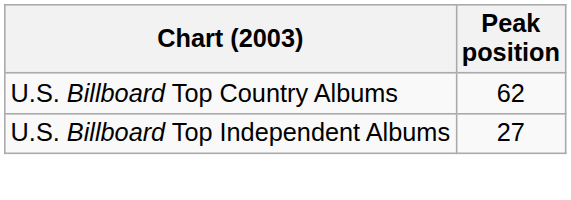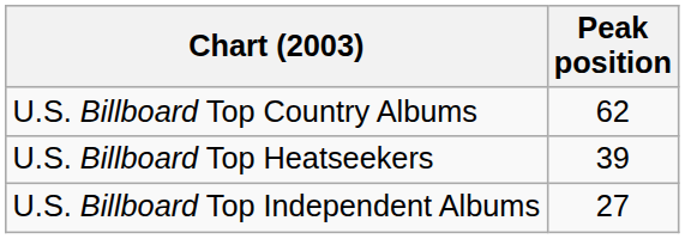+ row: U.S. Billboard Top Heatseekers | 39
